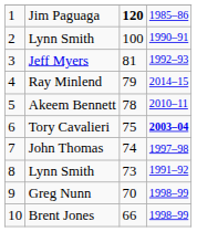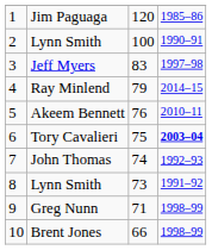Jim Paguaga | column 3: bold -> normal
Jeff Myers | column 3: 81 -> 83
Jeff Myers | column 4: 1992–93 -> 1997–98
Akeem Bennett | column 3: 78 -> 76
John Thomas | column 4: 1997–98 -> 1992–93
Greg Nunn | column 3: 70 -> 71
